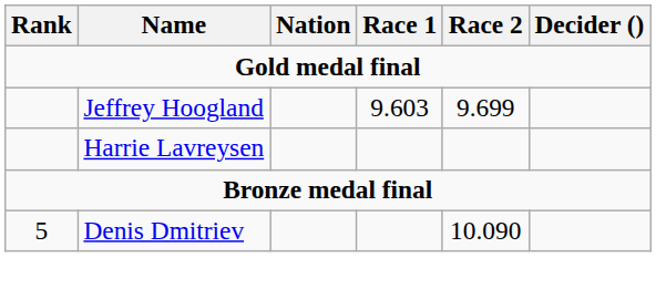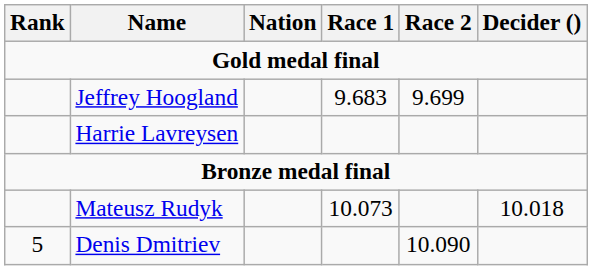Jeffrey Hoogland | Race 1: 9.603 -> 9.683
+ row: Mateusz Rudyk | 10.073 | 10.018
